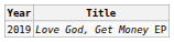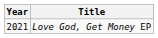Love God, Get Money EP | Year: 2019 -> 2021
